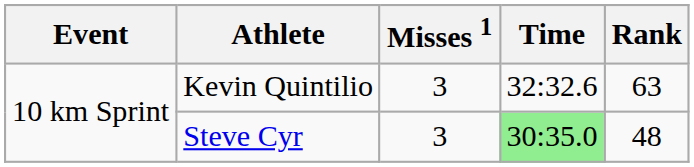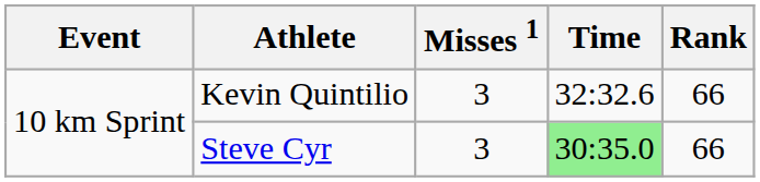Kevin Quintilio | Rank: 63 -> 66
Steve Cyr | Rank: 48 -> 66
